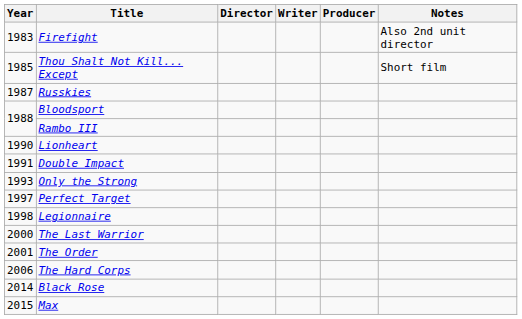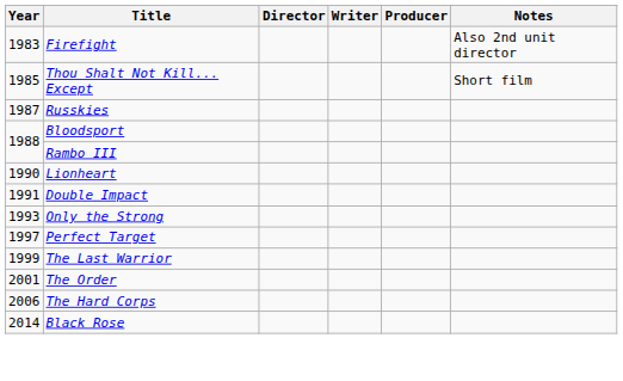- row: 1998 | Legionnaire
The Last Warrior | Year: 2000 -> 1999
- row: 2015 | Max
